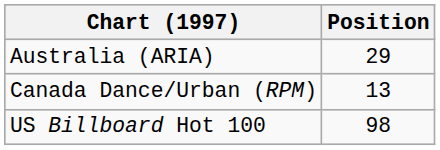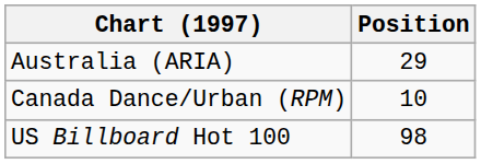Canada Dance/Urban (RPM) | Position: 13 -> 10
